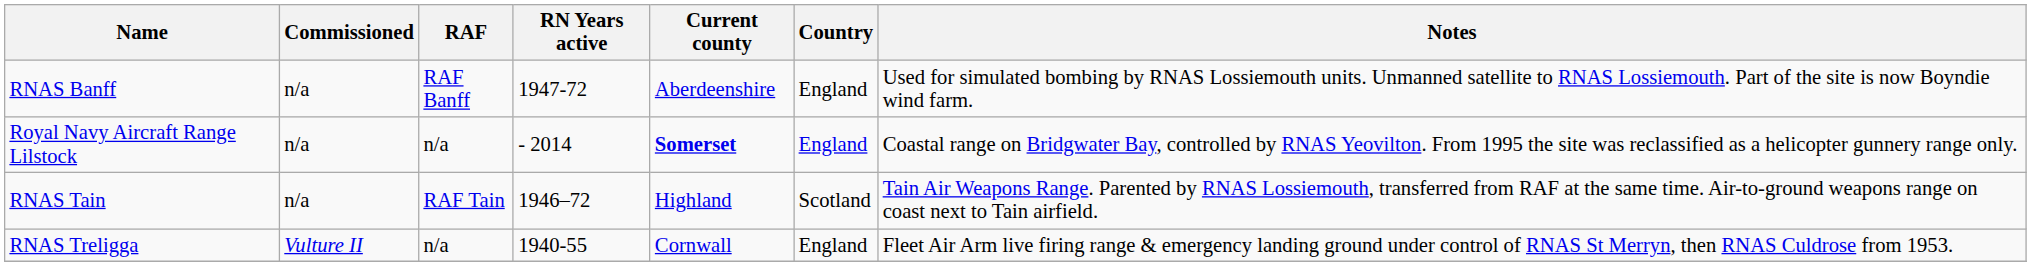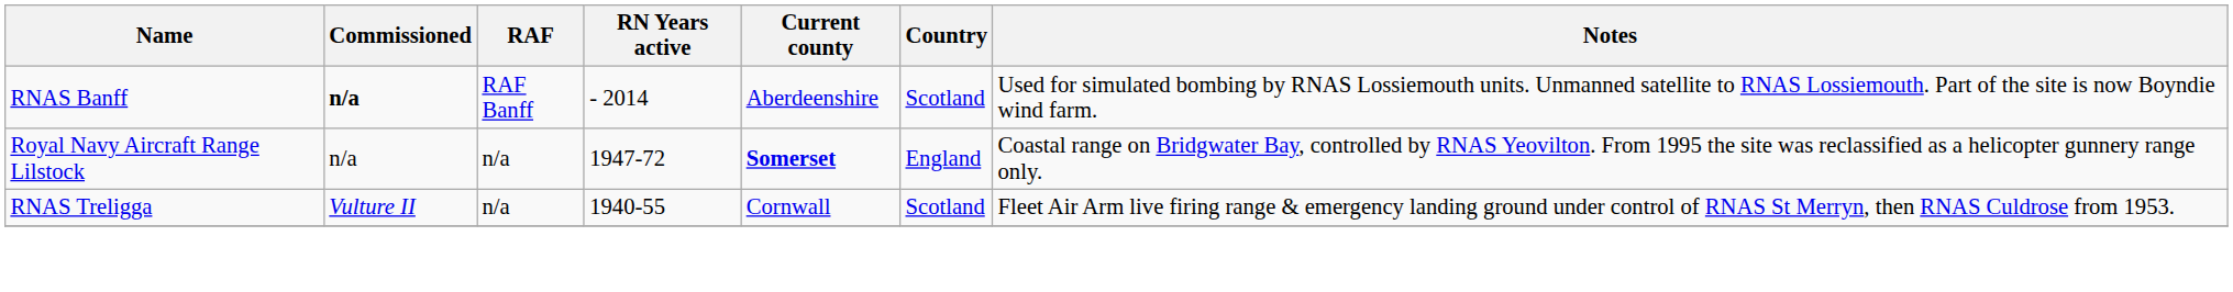RNAS Banff | Commissioned: normal -> bold
RNAS Banff | RN Years active: 1947-72 -> - 2014
RNAS Banff | Country: England -> Scotland
Royal Navy Aircraft Range Lilstock | RN Years active: - 2014 -> 1947-72
- row: RNAS Tain | n/a | RAF Tain | 1946–72 | Highland | Scotland | Tain Air Weapons Range. Parented by RNAS Lossiemouth, transferred from RAF at the same time. Air-to-ground weapons range on coast next to Tain airfield.
RNAS Treligga | Country: England -> Scotland
